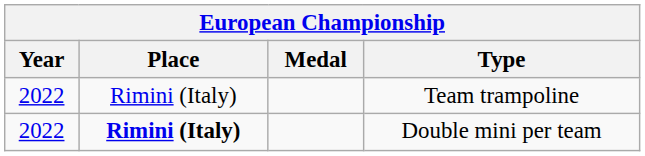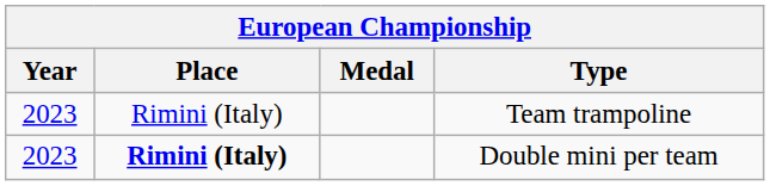Team trampoline | Year: 2022 -> 2023
Double mini per team | Year: 2022 -> 2023
